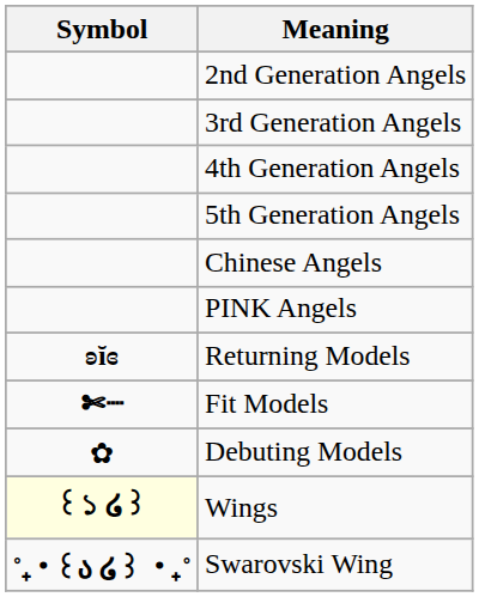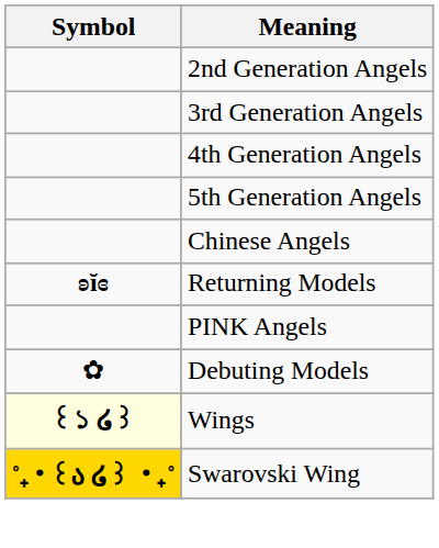rows swapped: PINK Angels <-> Returning Models
- row: ✄┈ | Fit Models
Swarovski Wing | Symbol: no background -> gold background
